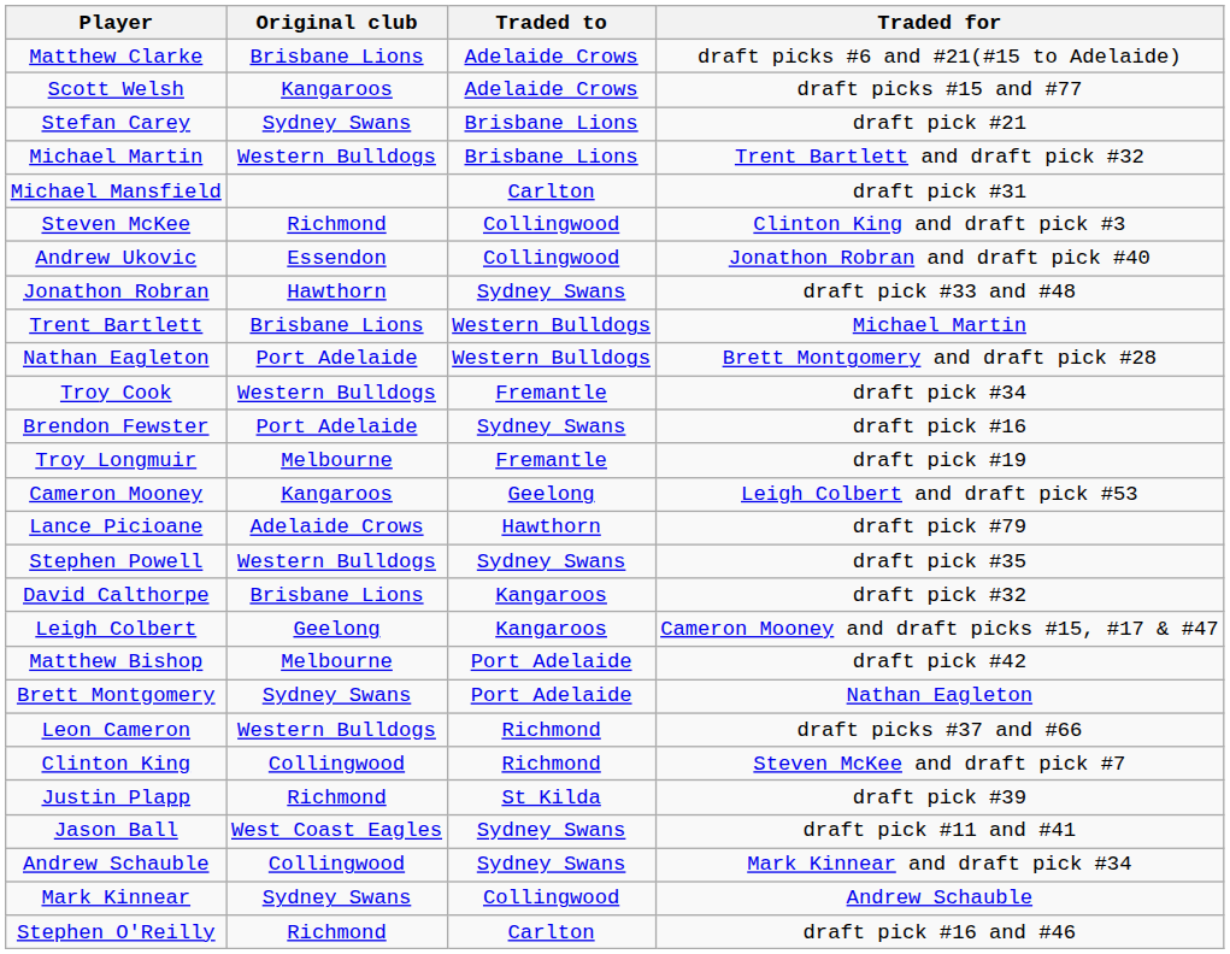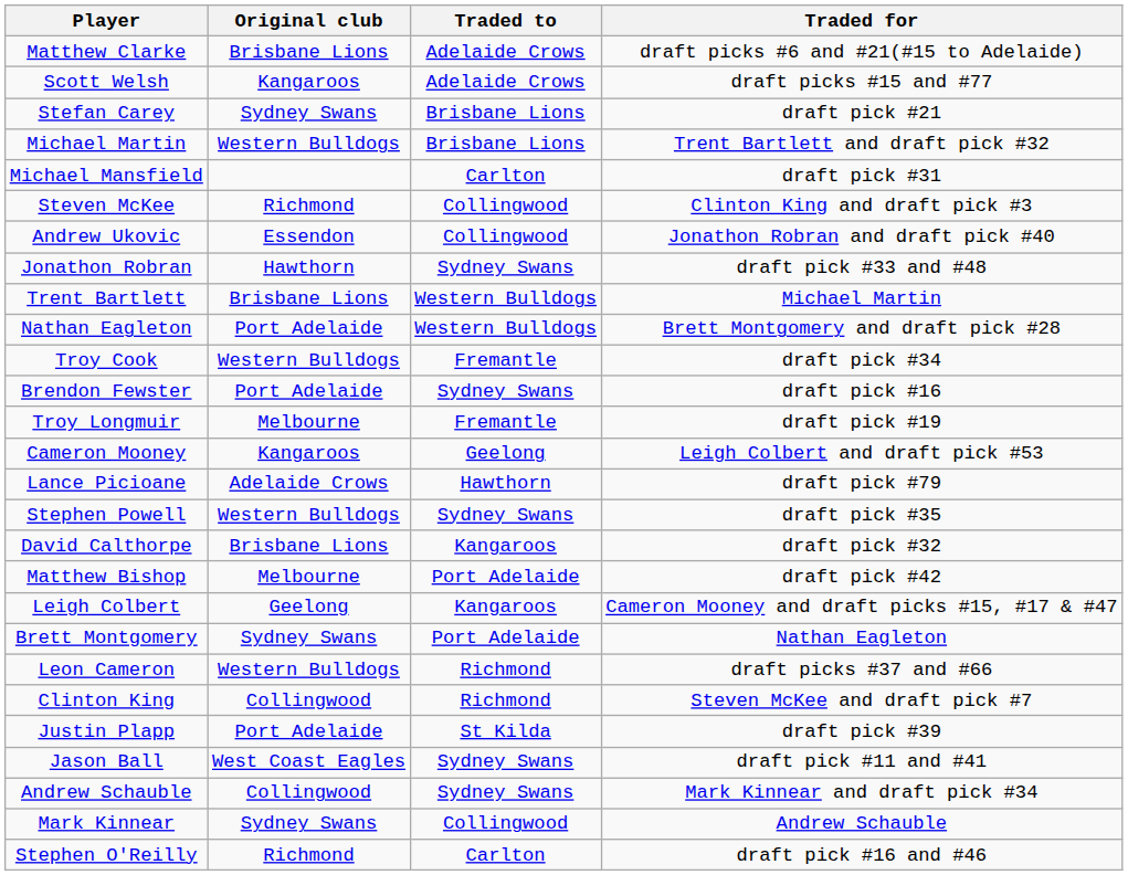rows swapped: Leigh Colbert <-> Matthew Bishop
Justin Plapp | Original club: Richmond -> Port Adelaide
